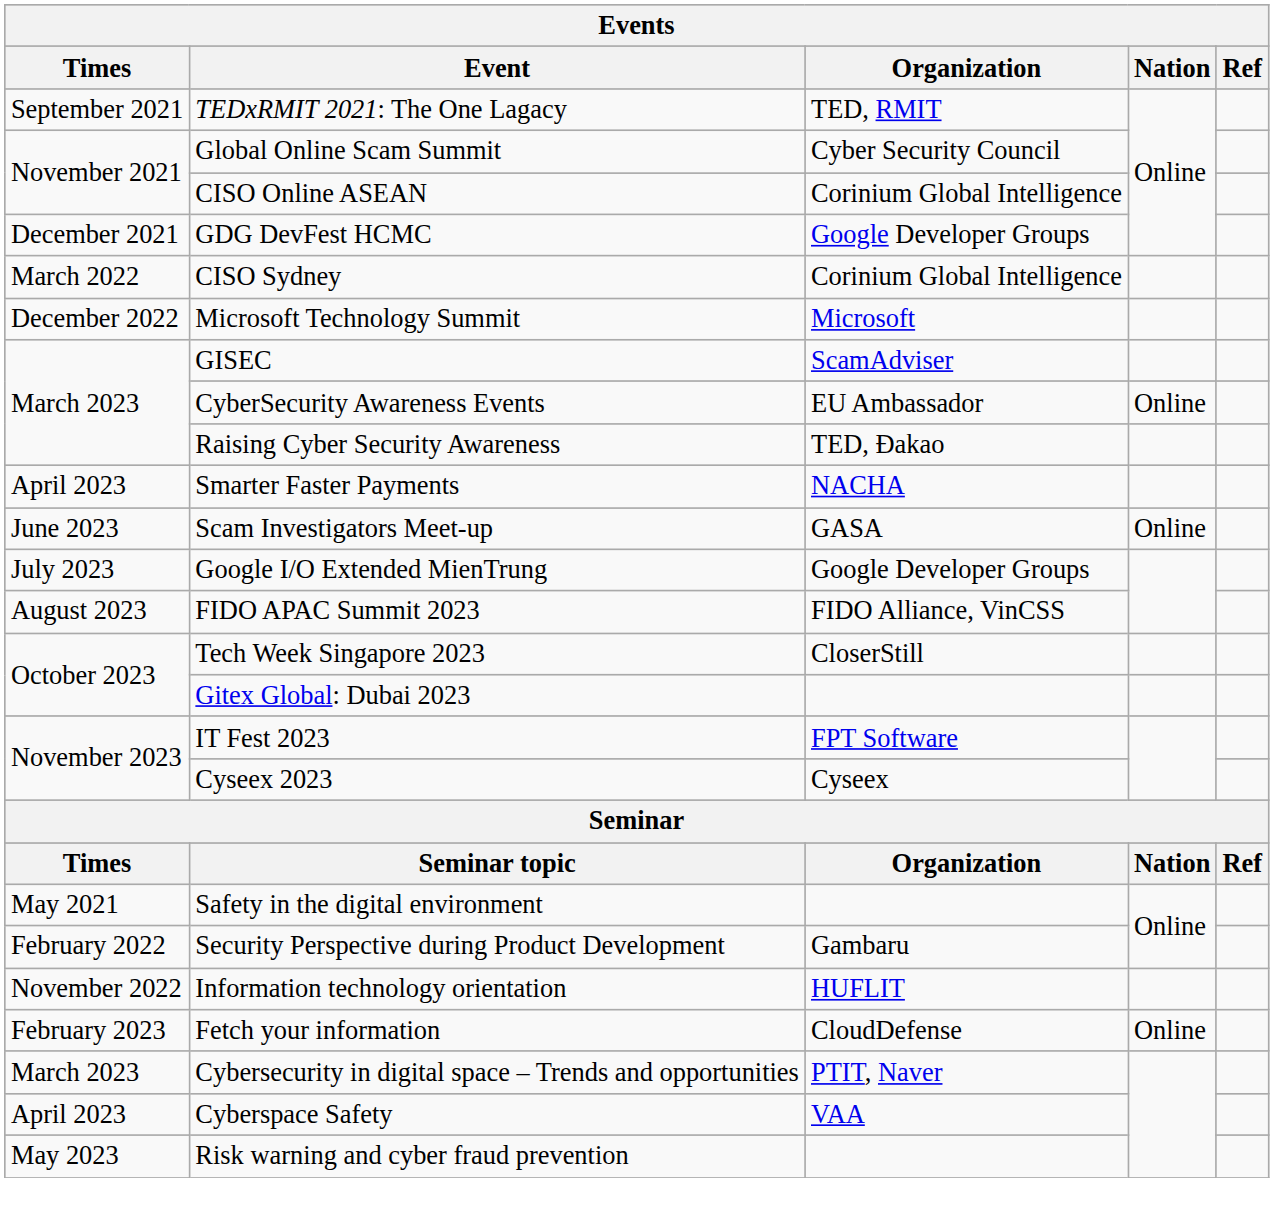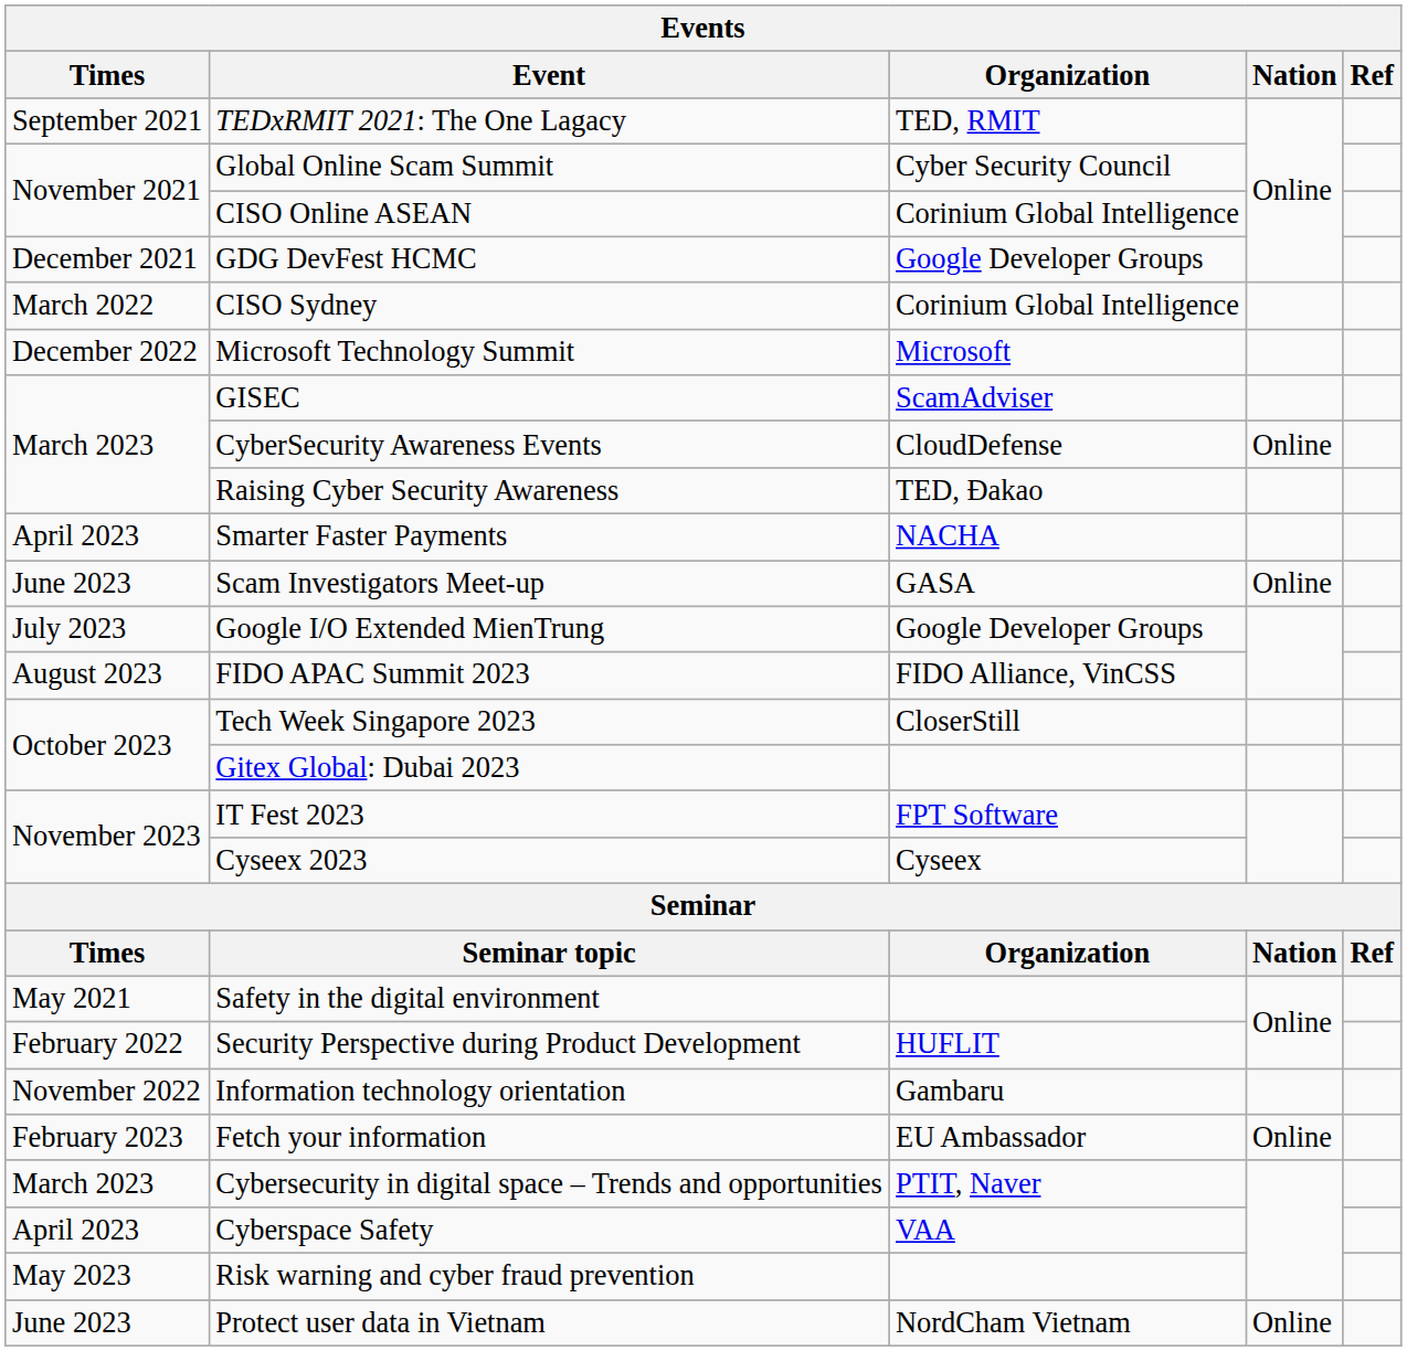CyberSecurity Awareness Events | Organization: EU Ambassador -> CloudDefense
Security Perspective during Product Development | Organization: Gambaru -> HUFLIT
Information technology orientation | Organization: HUFLIT -> Gambaru
Fetch your information | Organization: CloudDefense -> EU Ambassador
+ row: June 2023 | Protect user data in Vietnam | NordCham Vietnam | Online
